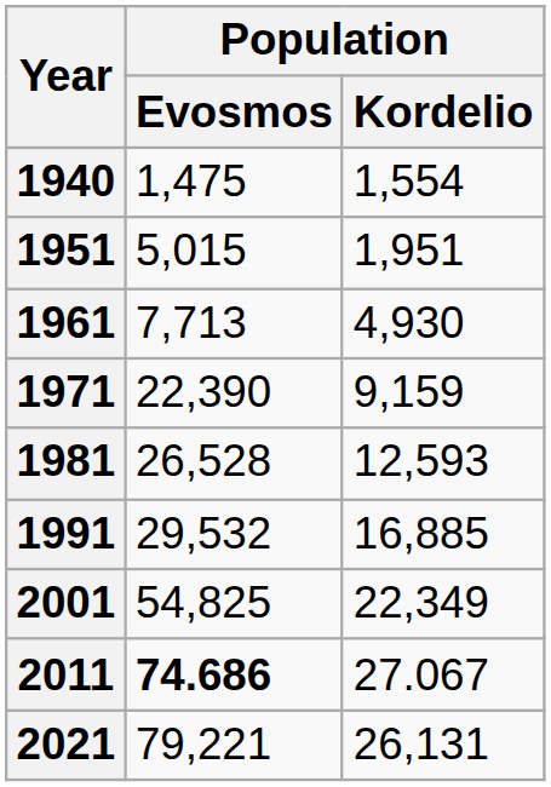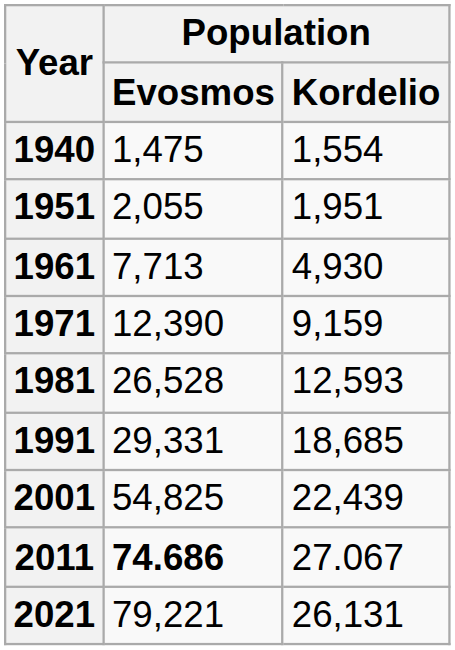1951 | Population / Evosmos: 5,015 -> 2,055
1971 | Population / Evosmos: 22,390 -> 12,390
1991 | Population / Evosmos: 29,532 -> 29,331
1991 | Population / Kordelio: 16,885 -> 18,685
2001 | Population / Kordelio: 22,349 -> 22,439
